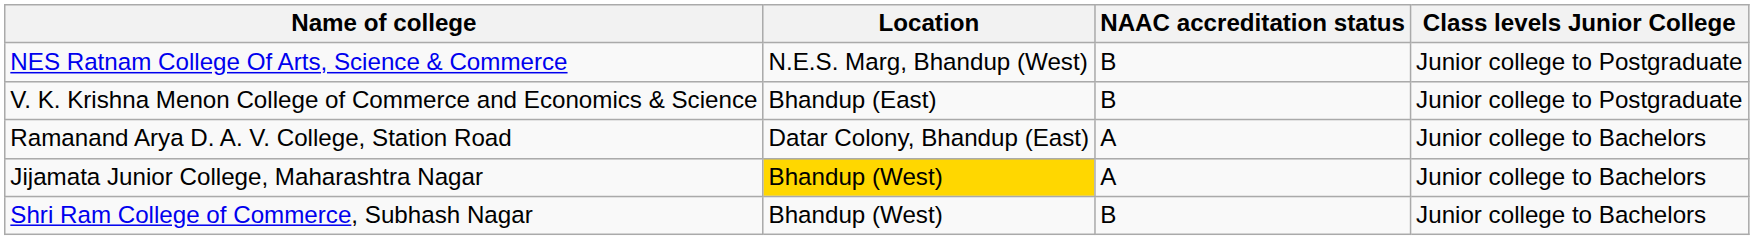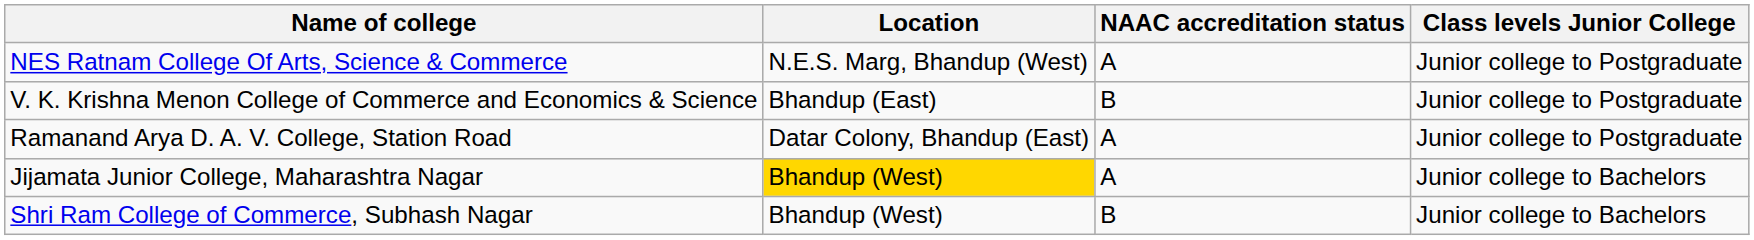NES Ratnam College Of Arts, Science & Commerce | NAAC accreditation status: B -> A
Ramanand Arya D. A. V. College, Station Road | Class levels Junior College: Junior college to Bachelors -> Junior college to Postgraduate
